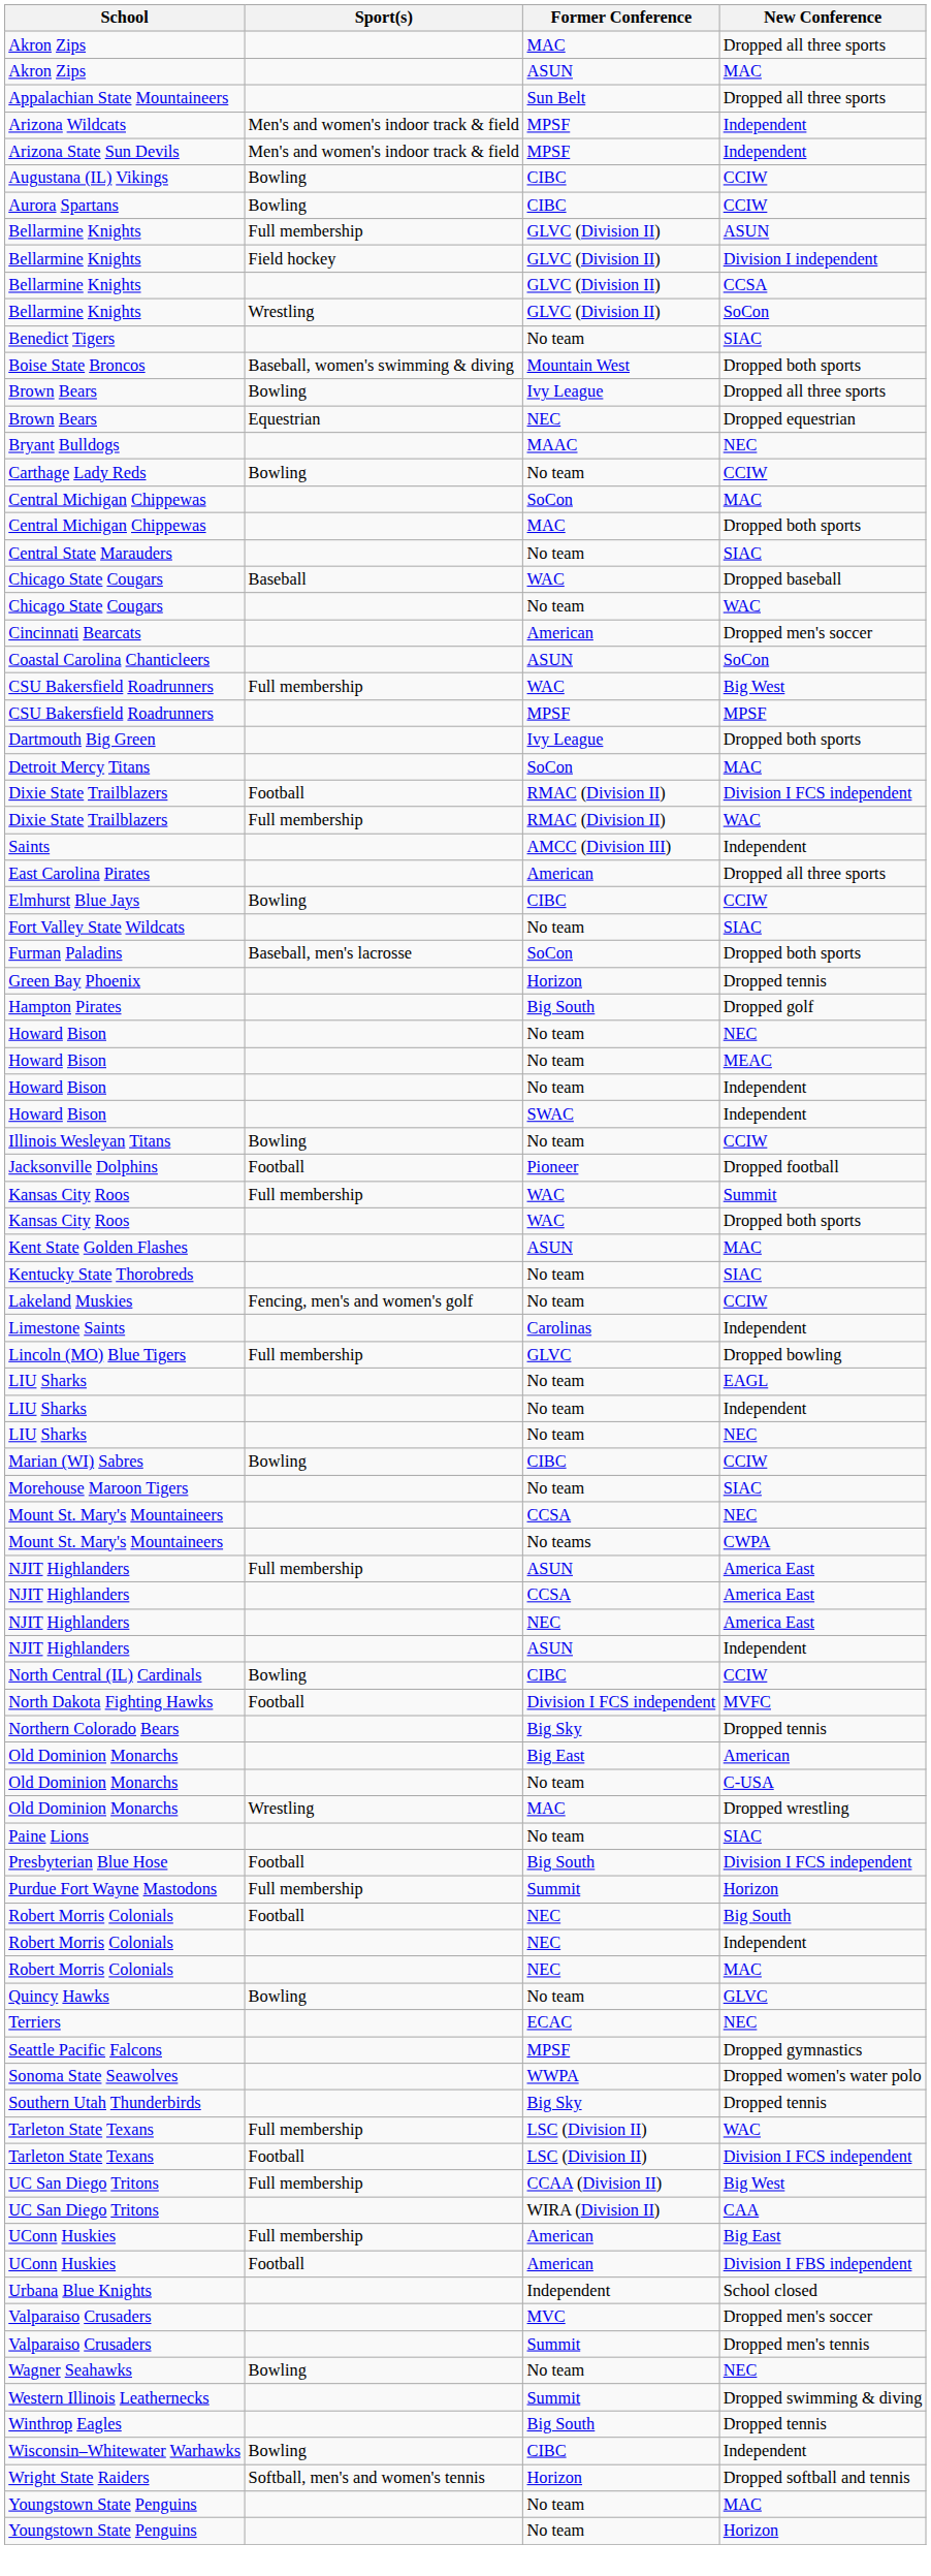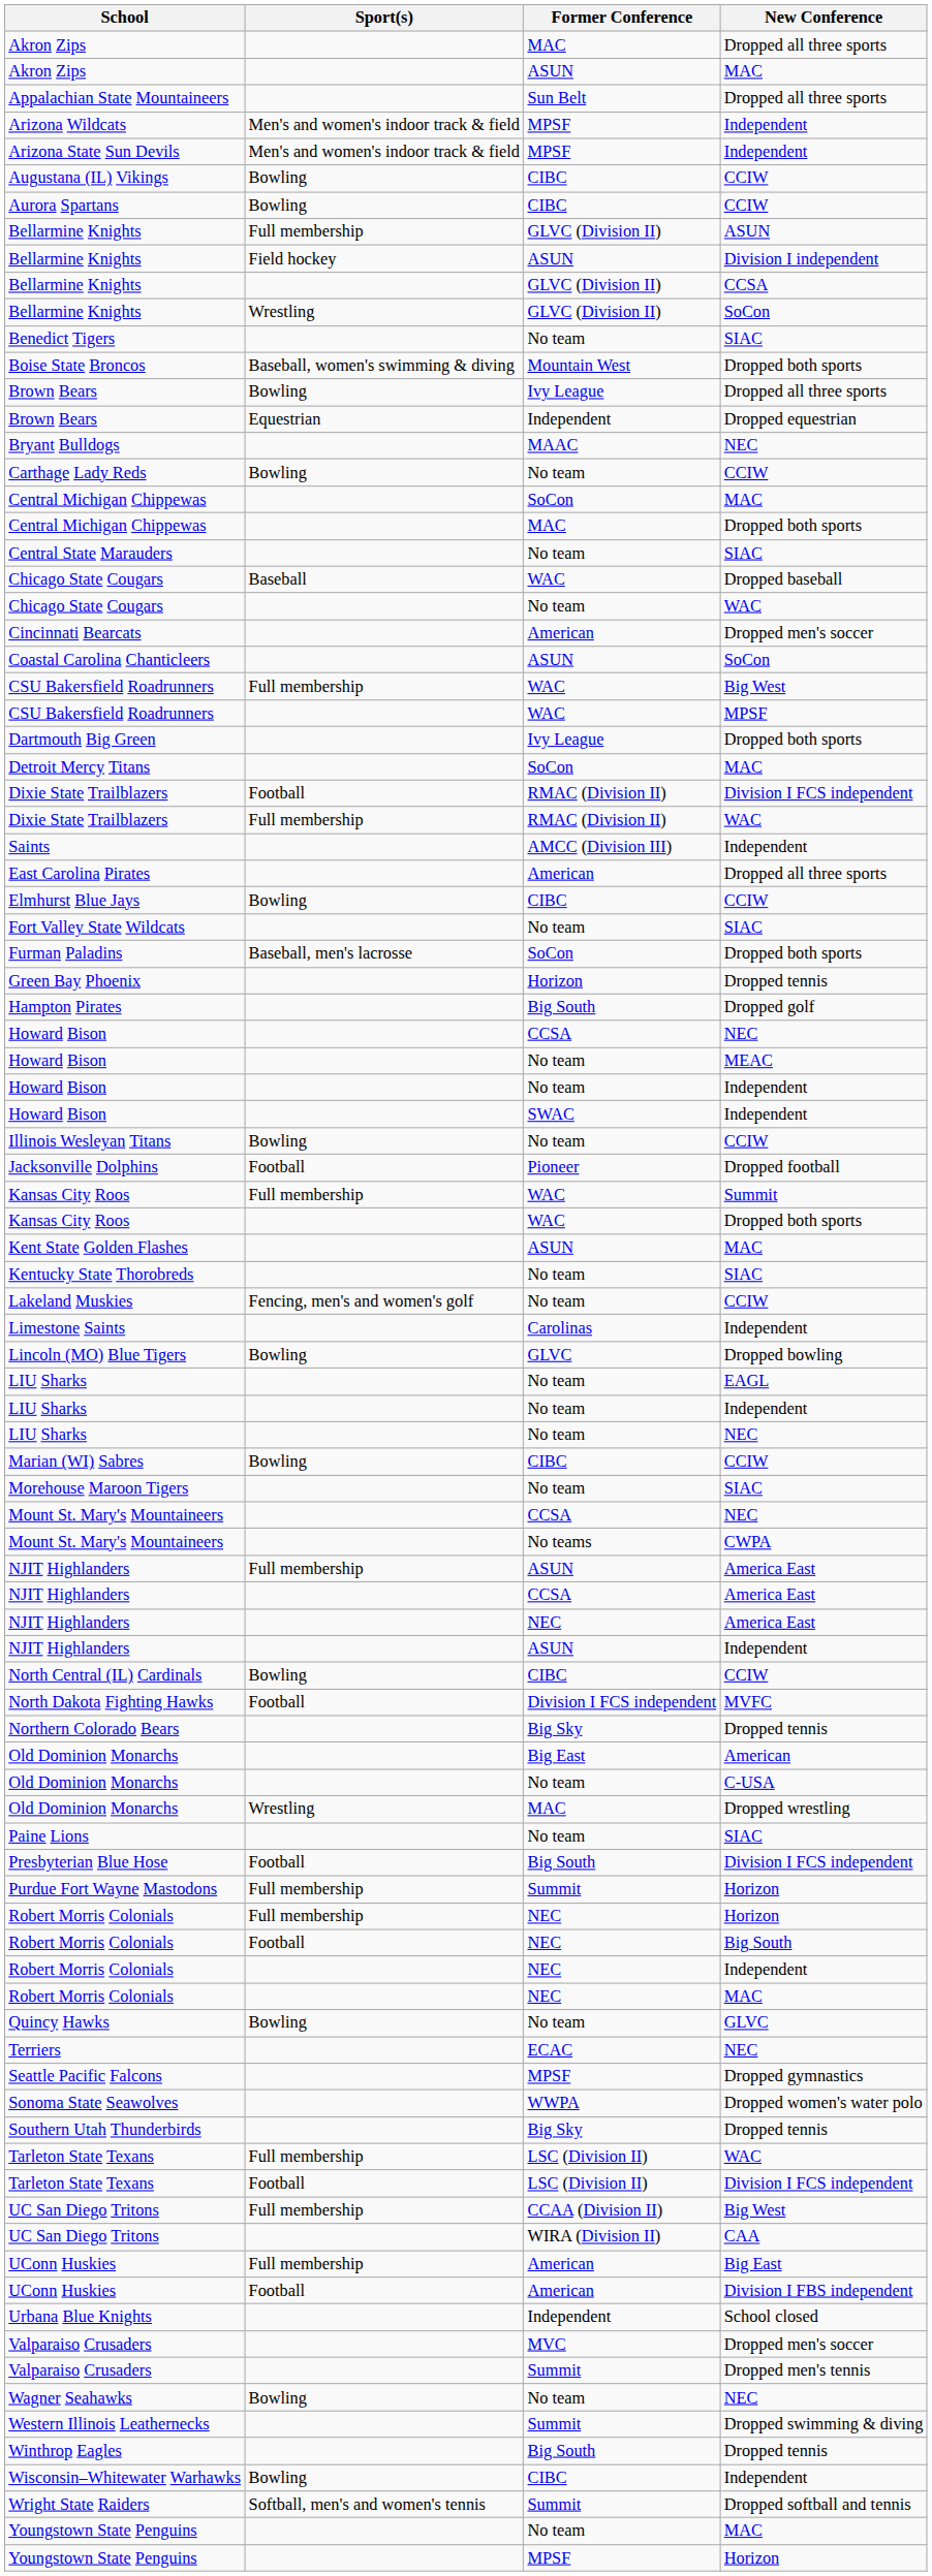Bellarmine Knights / Division I independent | Former Conference: GLVC (Division II) -> ASUN
Brown Bears / Dropped equestrian | Former Conference: NEC -> Independent
CSU Bakersfield Roadrunners / MPSF | Former Conference: MPSF -> WAC
Howard Bison / NEC | Former Conference: No team -> CCSA
Lincoln (MO) Blue Tigers | Sport(s): Full membership -> Bowling
+ row: Robert Morris Colonials | Full membership | NEC | Horizon
Wright State Raiders | Former Conference: Horizon -> Summit
Youngstown State Penguins / Horizon | Former Conference: No team -> MPSF
